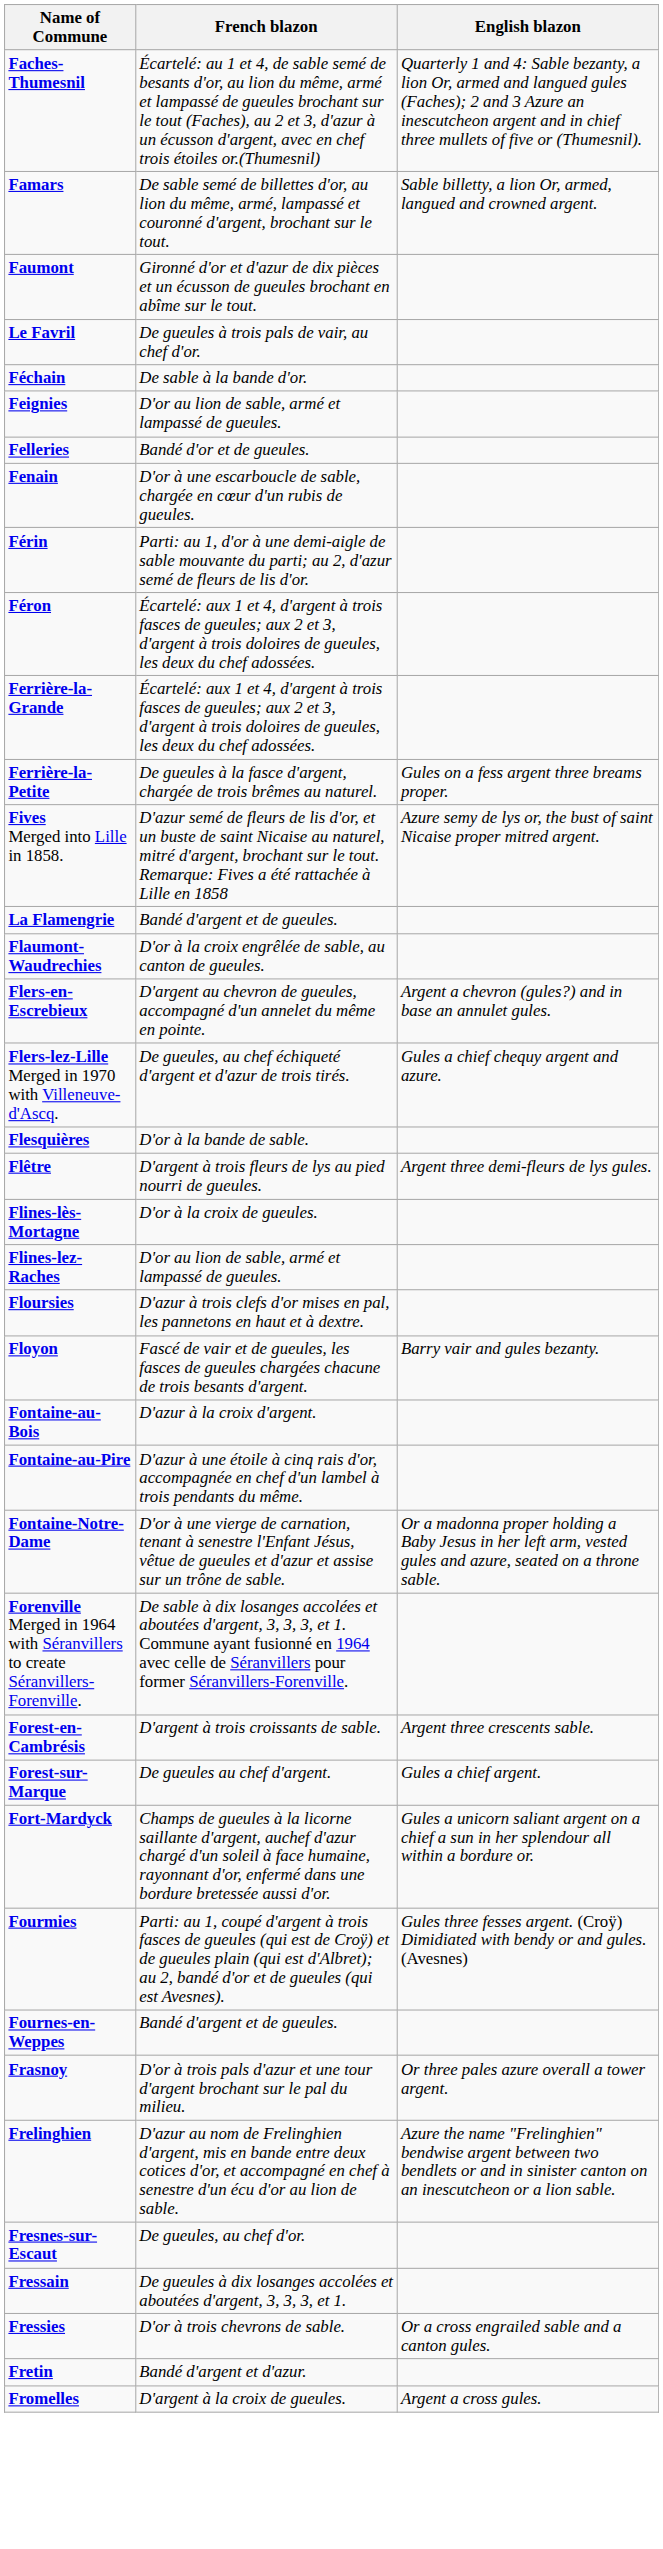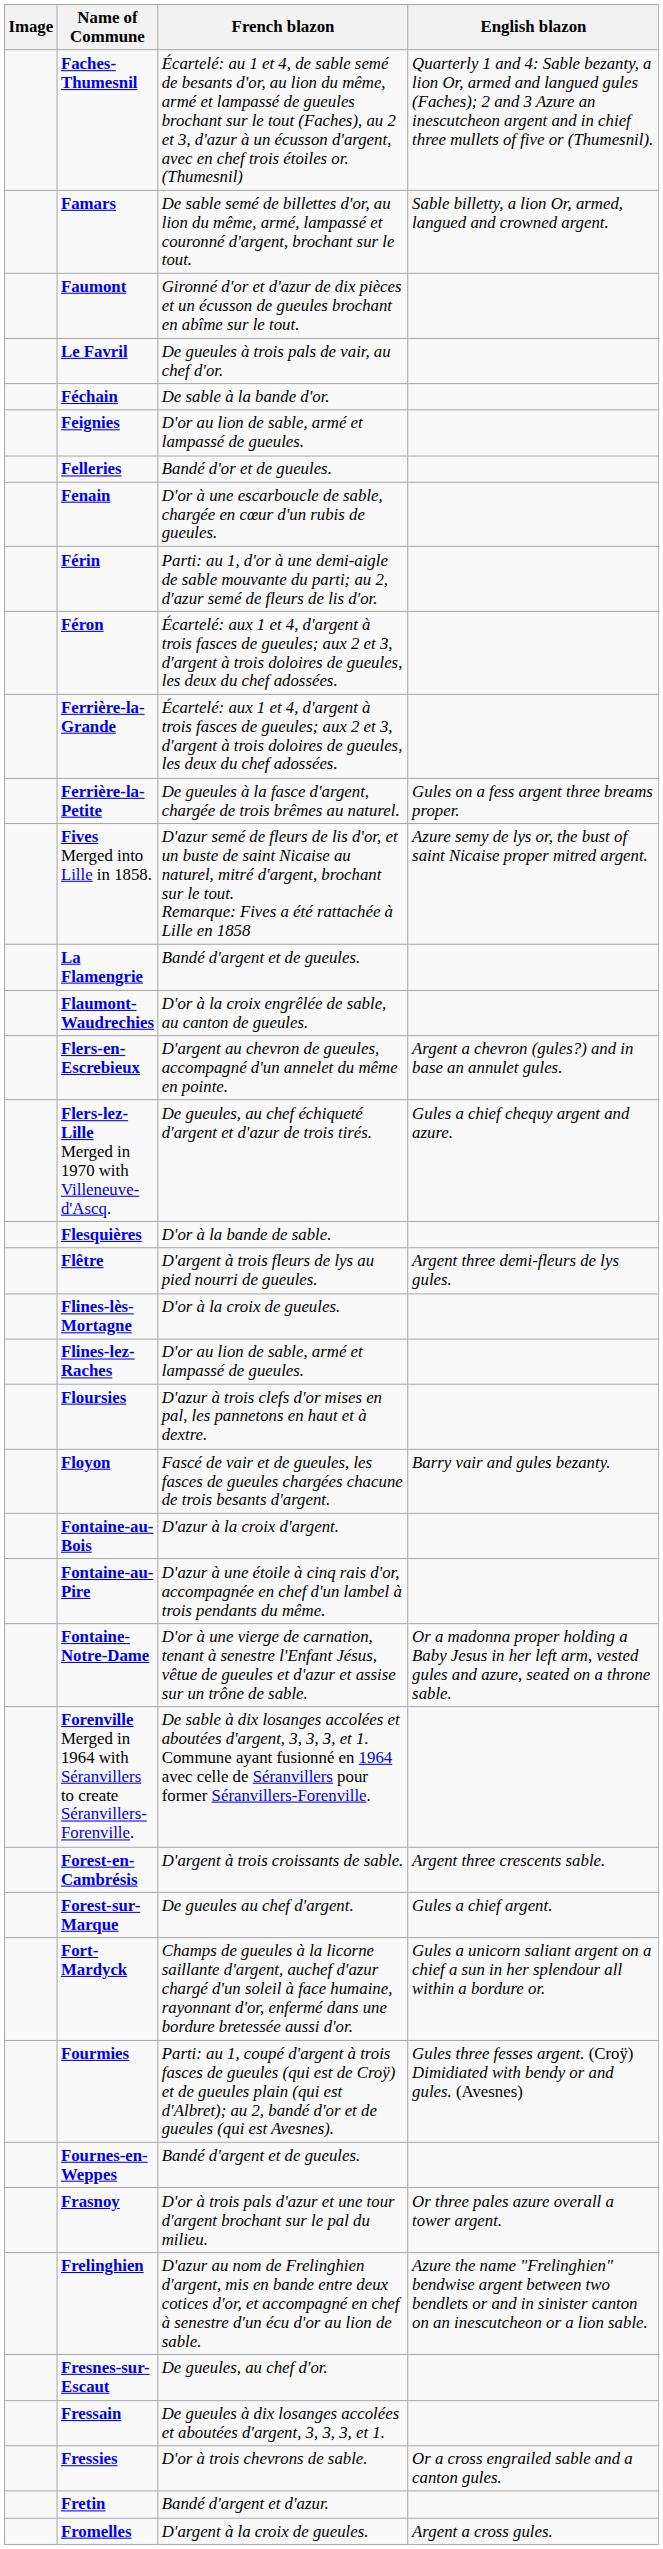+ column: Image
